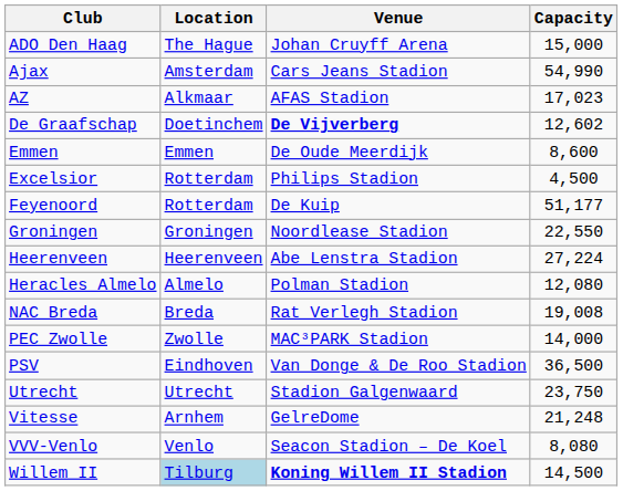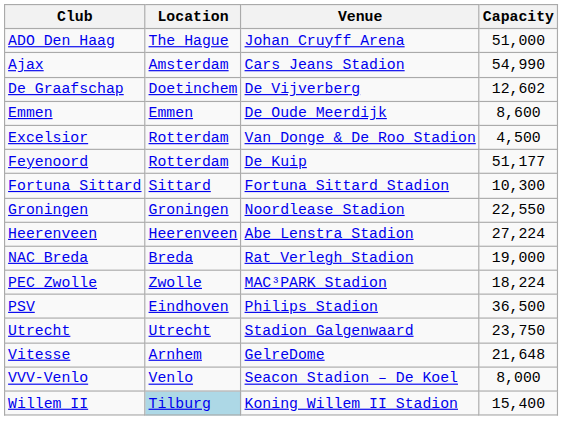ADO Den Haag | Capacity: 15,000 -> 51,000
- row: AZ | Alkmaar | AFAS Stadion | 17,023
De Graafschap | Venue: bold -> normal
Excelsior | Venue: Philips Stadion -> Van Donge & De Roo Stadion
+ row: Fortuna Sittard | Sittard | Fortuna Sittard Stadion | 10,300
- row: Heracles Almelo | Almelo | Polman Stadion | 12,080
NAC Breda | Capacity: 19,008 -> 19,000
PEC Zwolle | Capacity: 14,000 -> 18,224
PSV | Venue: Van Donge & De Roo Stadion -> Philips Stadion
Vitesse | Capacity: 21,248 -> 21,648
VVV-Venlo | Capacity: 8,080 -> 8,000
Willem II | Venue: bold -> normal
Willem II | Capacity: 14,500 -> 15,400
